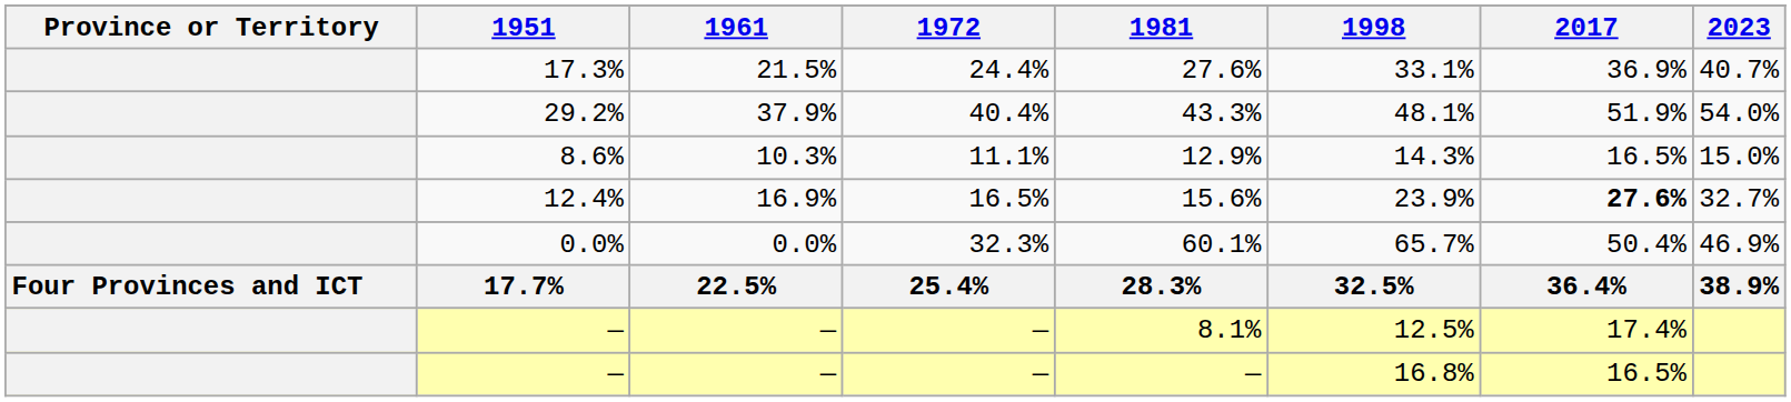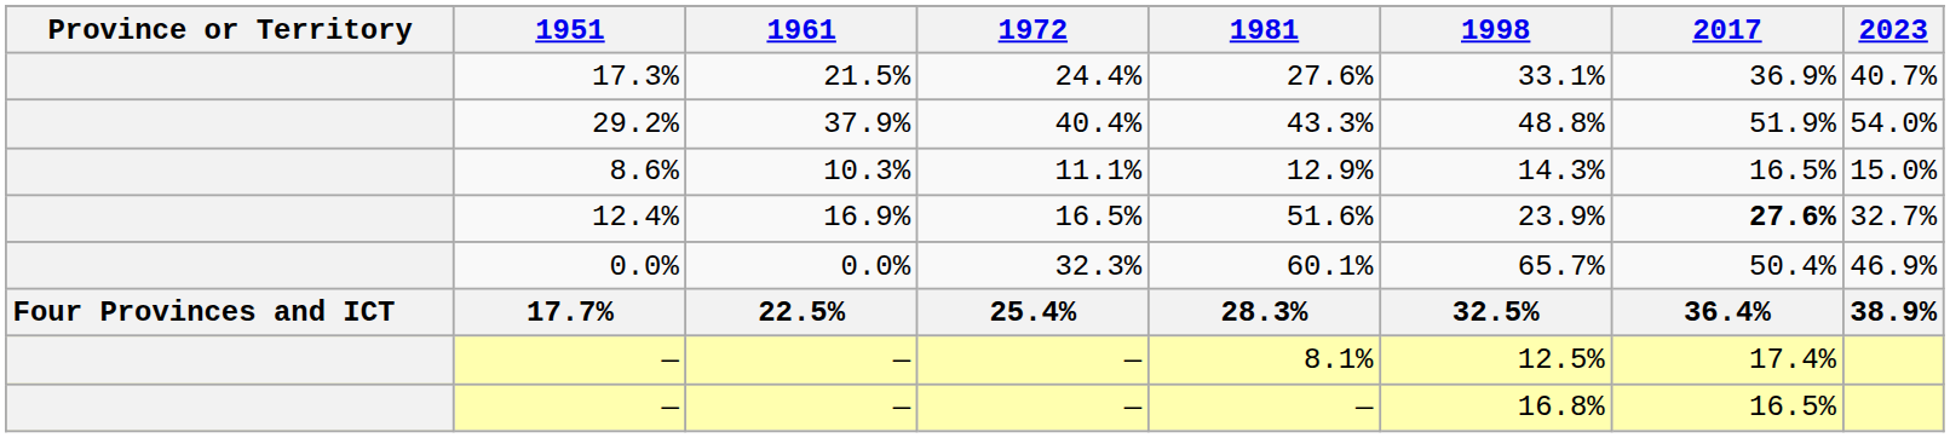29.2% | 1998: 48.1% -> 48.8%
12.4% | 1981: 15.6% -> 51.6%
